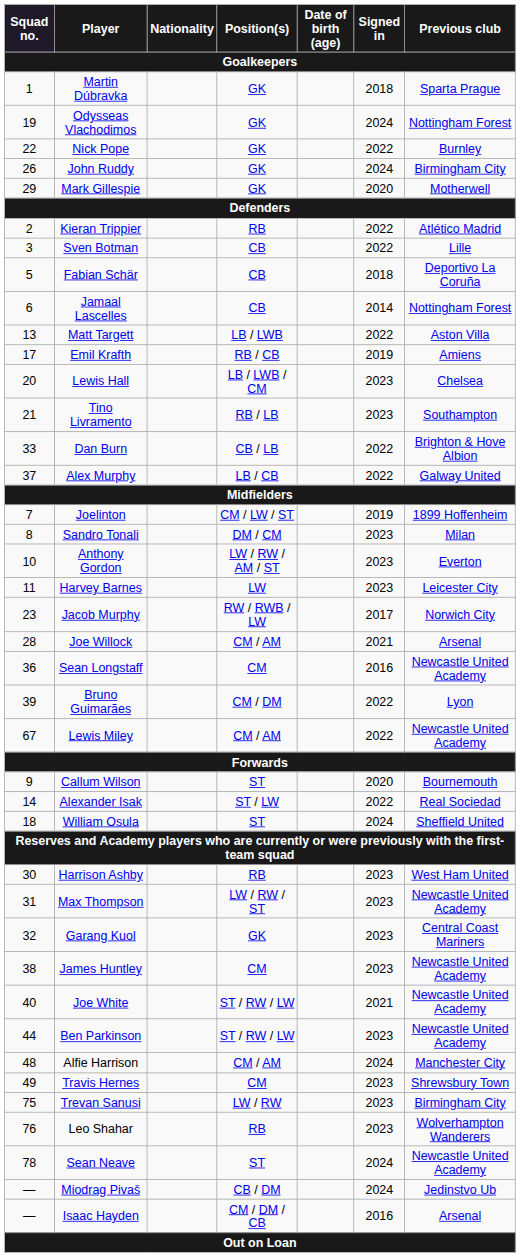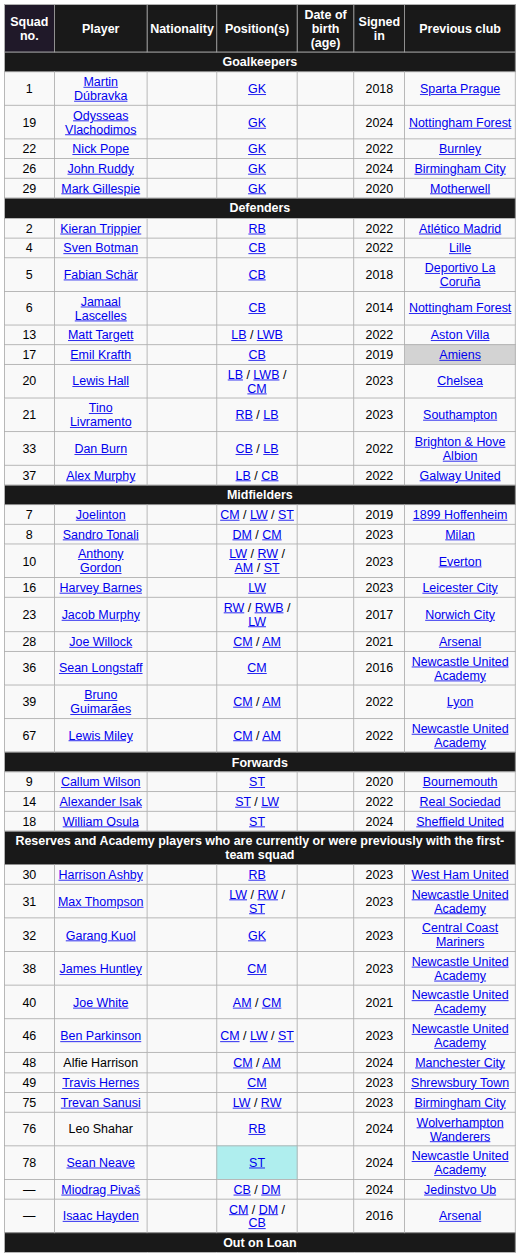Sven Botman | Squad no.: 3 -> 4
Emil Krafth | Position(s): RB / CB -> CB
Emil Krafth | Previous club: no background -> lightgrey background
Harvey Barnes | Squad no.: 11 -> 16
Bruno Guimarães | Position(s): CM / DM -> CM / AM
Joe White | Position(s): ST / RW / LW -> AM / CM
Ben Parkinson | Squad no.: 44 -> 46
Ben Parkinson | Position(s): ST / RW / LW -> CM / LW / ST
Leo Shahar | Signed in: 2023 -> 2024
Sean Neave | Position(s): no background -> paleturquoise background
